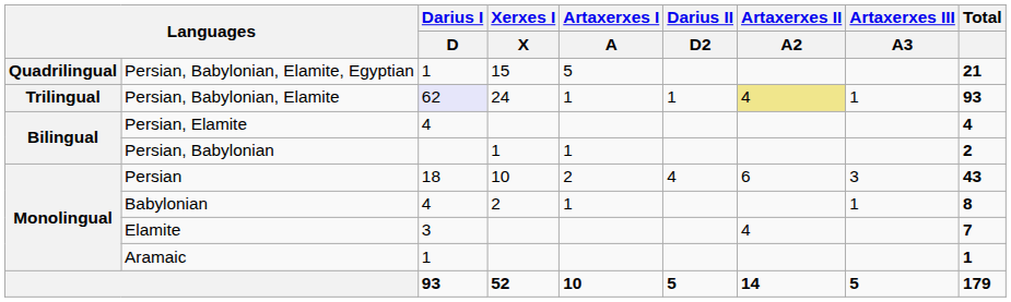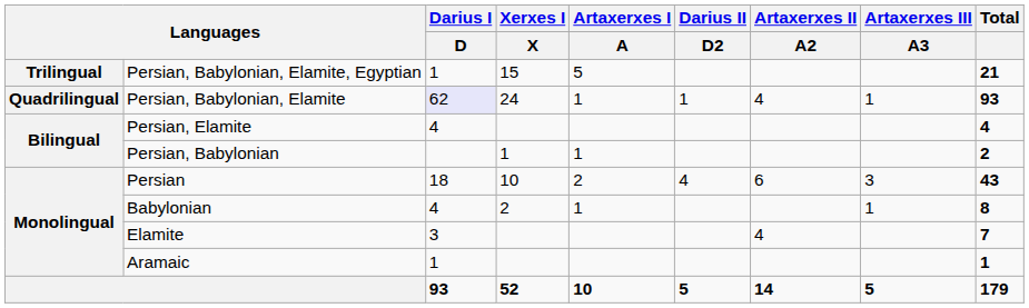Persian, Babylonian, Elamite, Egyptian | column 1: Quadrilingual -> Trilingual
Persian, Babylonian, Elamite | column 1: Trilingual -> Quadrilingual
Persian, Babylonian, Elamite | Artaxerxes II / A2: khaki background -> no background
